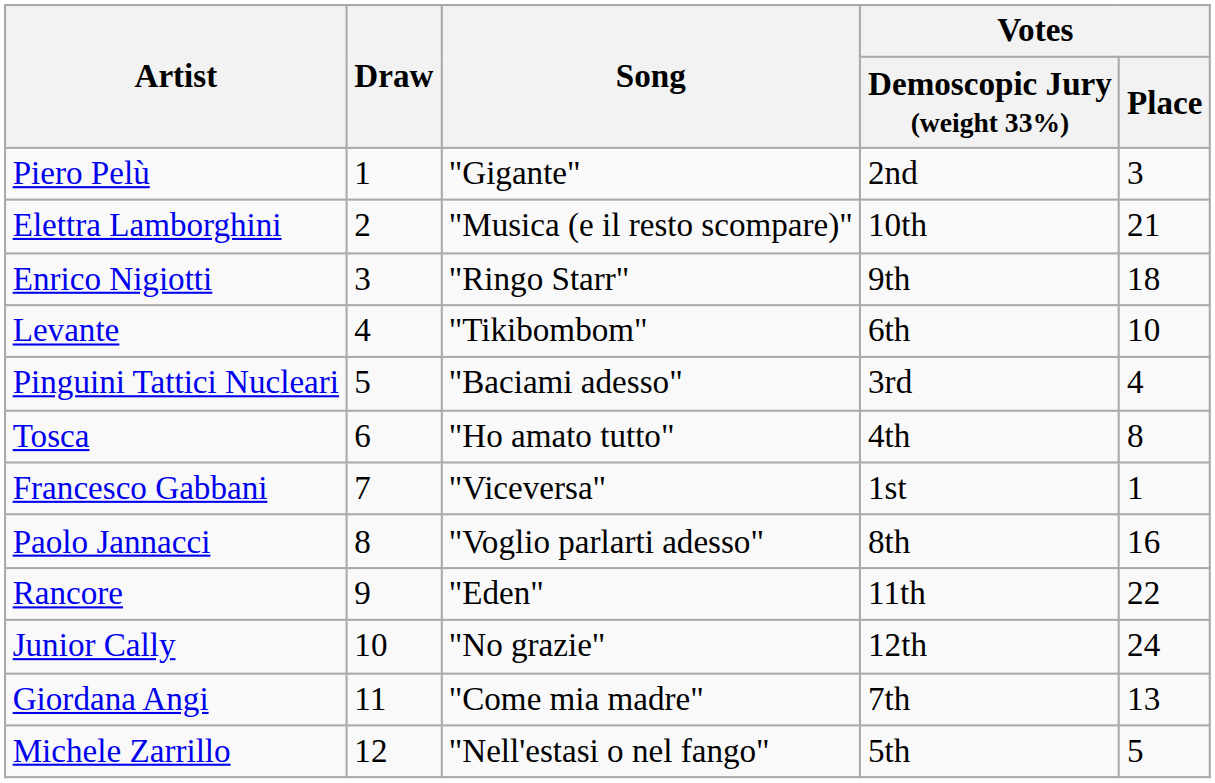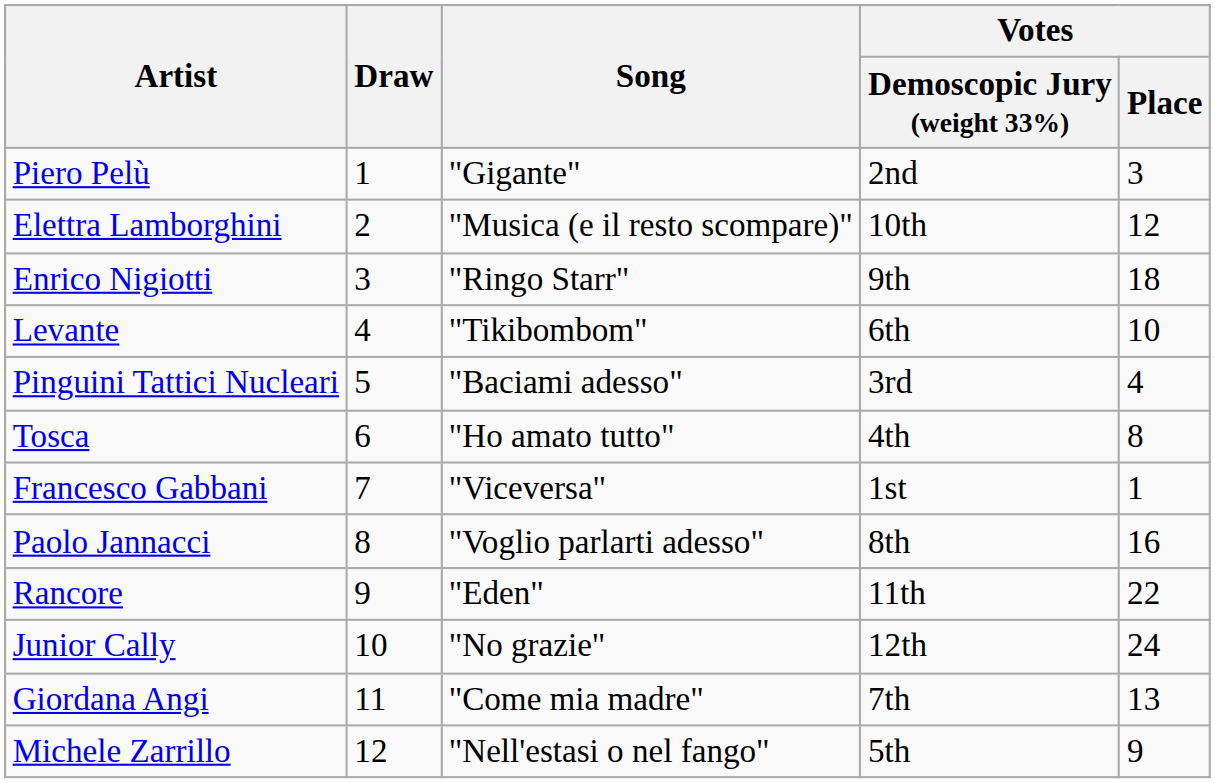Elettra Lamborghini | Votes / Place: 21 -> 12
Michele Zarrillo | Votes / Place: 5 -> 9
